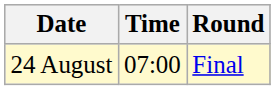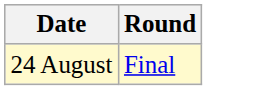- column: Time | 07:00
